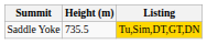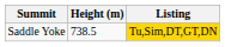Saddle Yoke | Height (m): 735.5 -> 738.5
